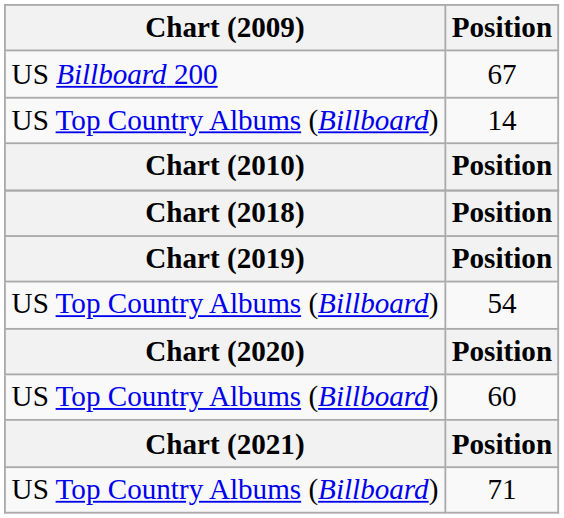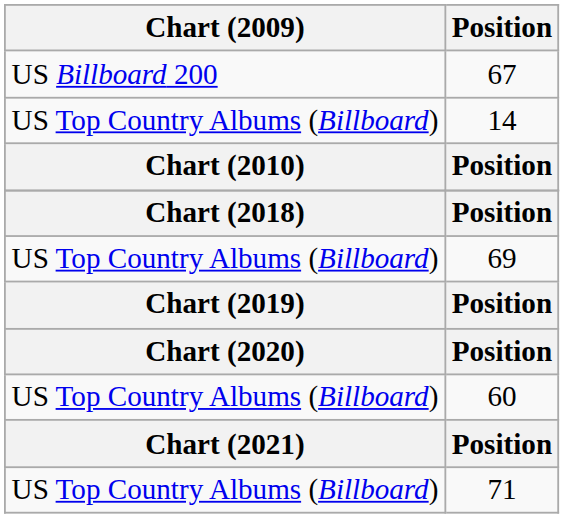+ row: US Top Country Albums (Billboard) | 69
- row: US Top Country Albums (Billboard) | 54
